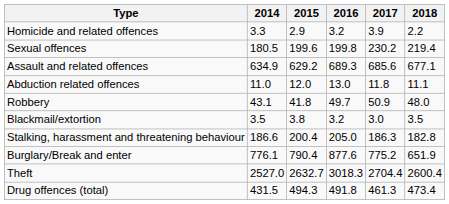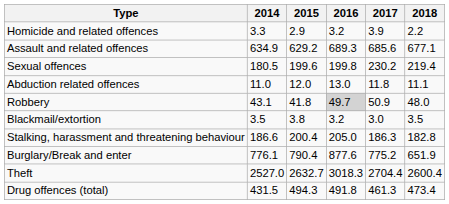rows swapped: Assault and related offences <-> Sexual offences
Robbery | 2016: no background -> lightgrey background
